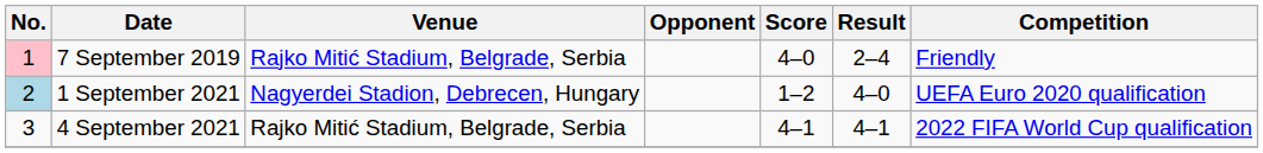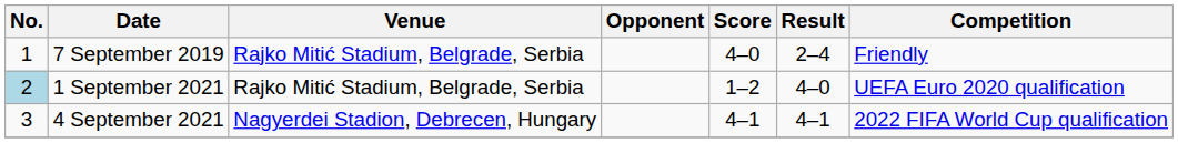7 September 2019 | No.: pink background -> no background
1 September 2021 | Venue: Nagyerdei Stadion, Debrecen, Hungary -> Rajko Mitić Stadium, Belgrade, Serbia
4 September 2021 | Venue: Rajko Mitić Stadium, Belgrade, Serbia -> Nagyerdei Stadion, Debrecen, Hungary
